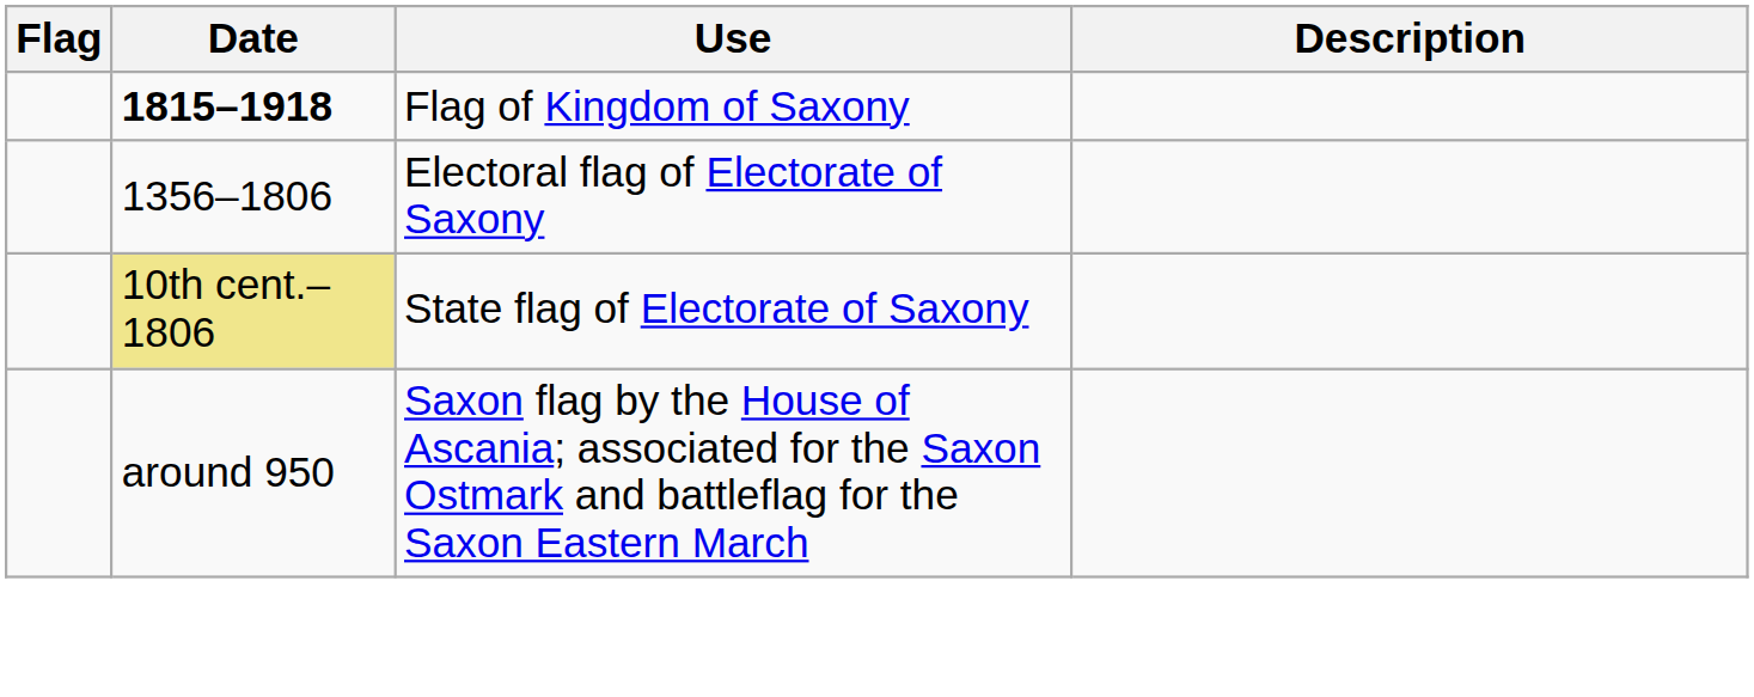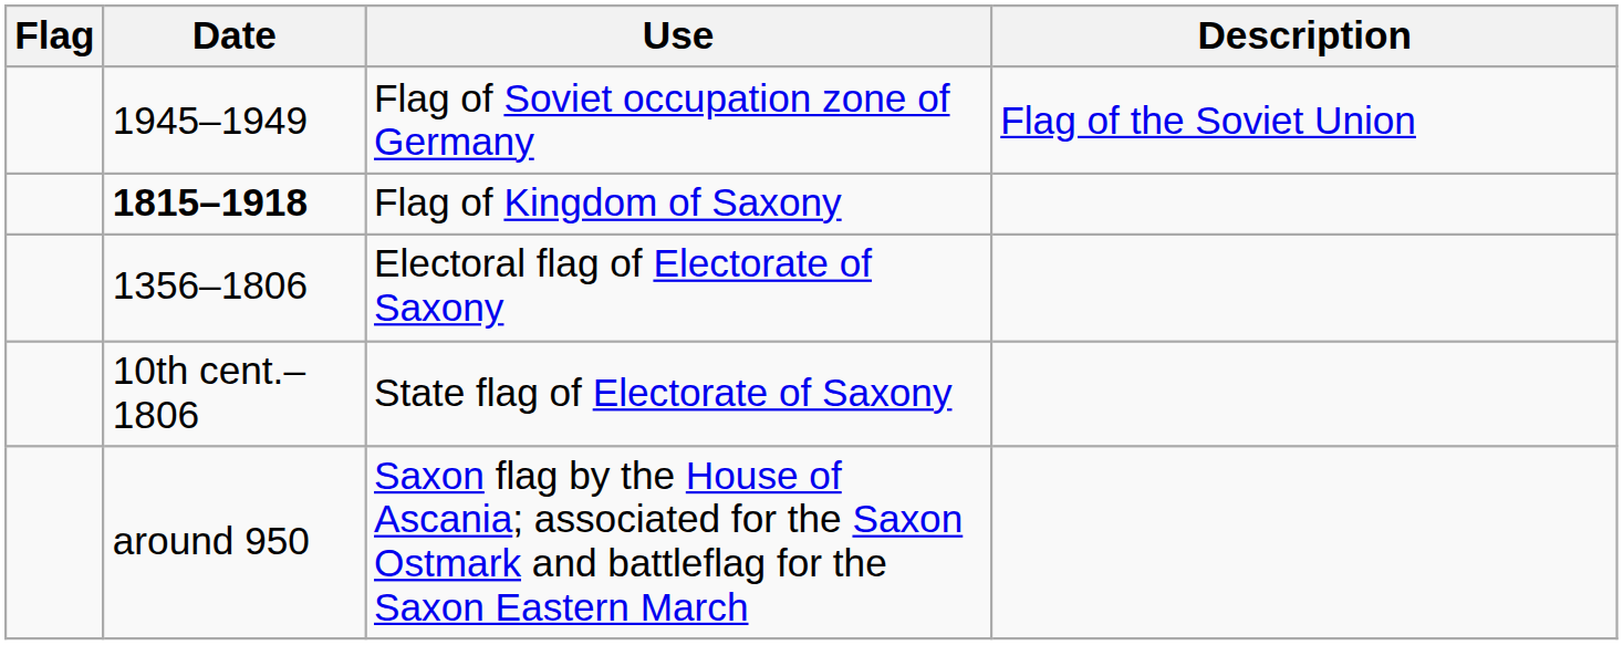+ row: 1945–1949 | Flag of Soviet occupation zone of Germany | Flag of the Soviet Union
State flag of Electorate of Saxony | Date: khaki background -> no background
